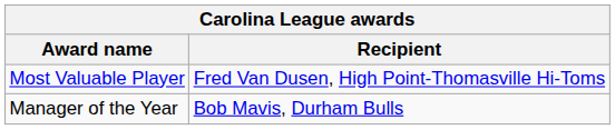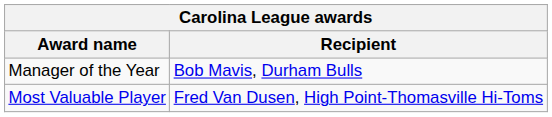rows swapped: Most Valuable Player <-> Manager of the Year
